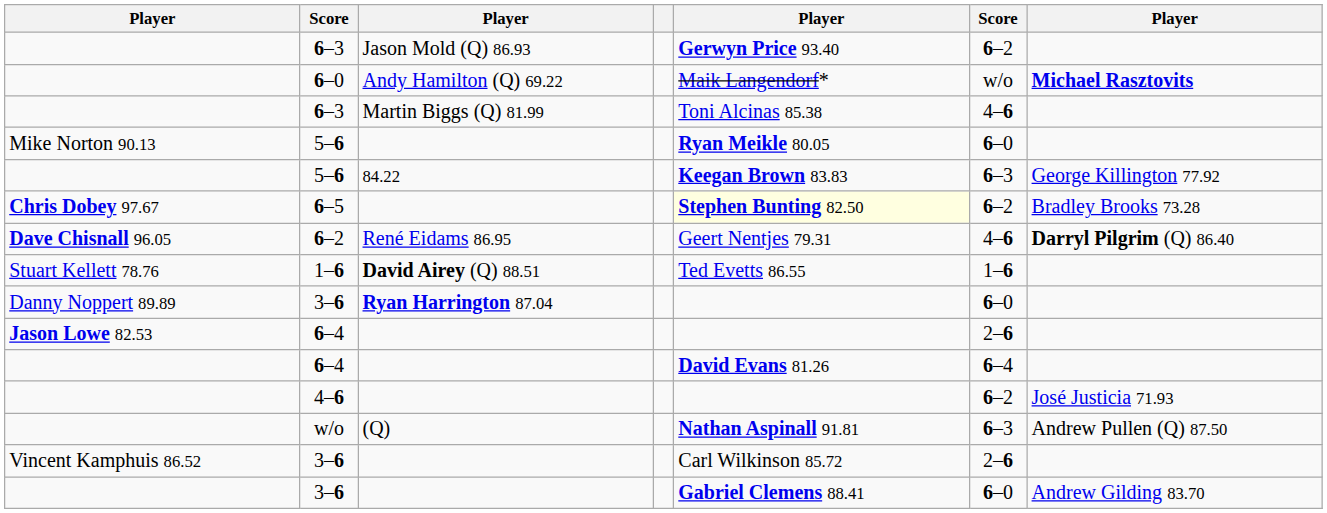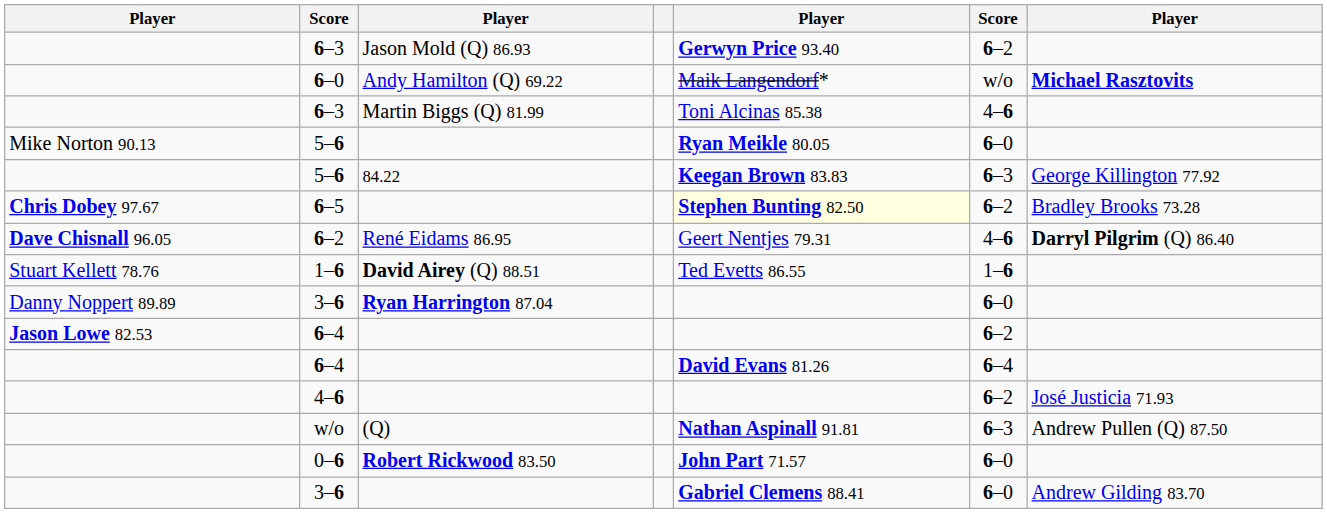Jason Lowe 82.53 / 6–4 | column 6: 2–6 -> 6–2
- row: Vincent Kamphuis 86.52 | 3–6 | Carl Wilkinson 85.72 | 2–6
+ row: 0–6 | Robert Rickwood 83.50 | John Part 71.57 | 6–0
